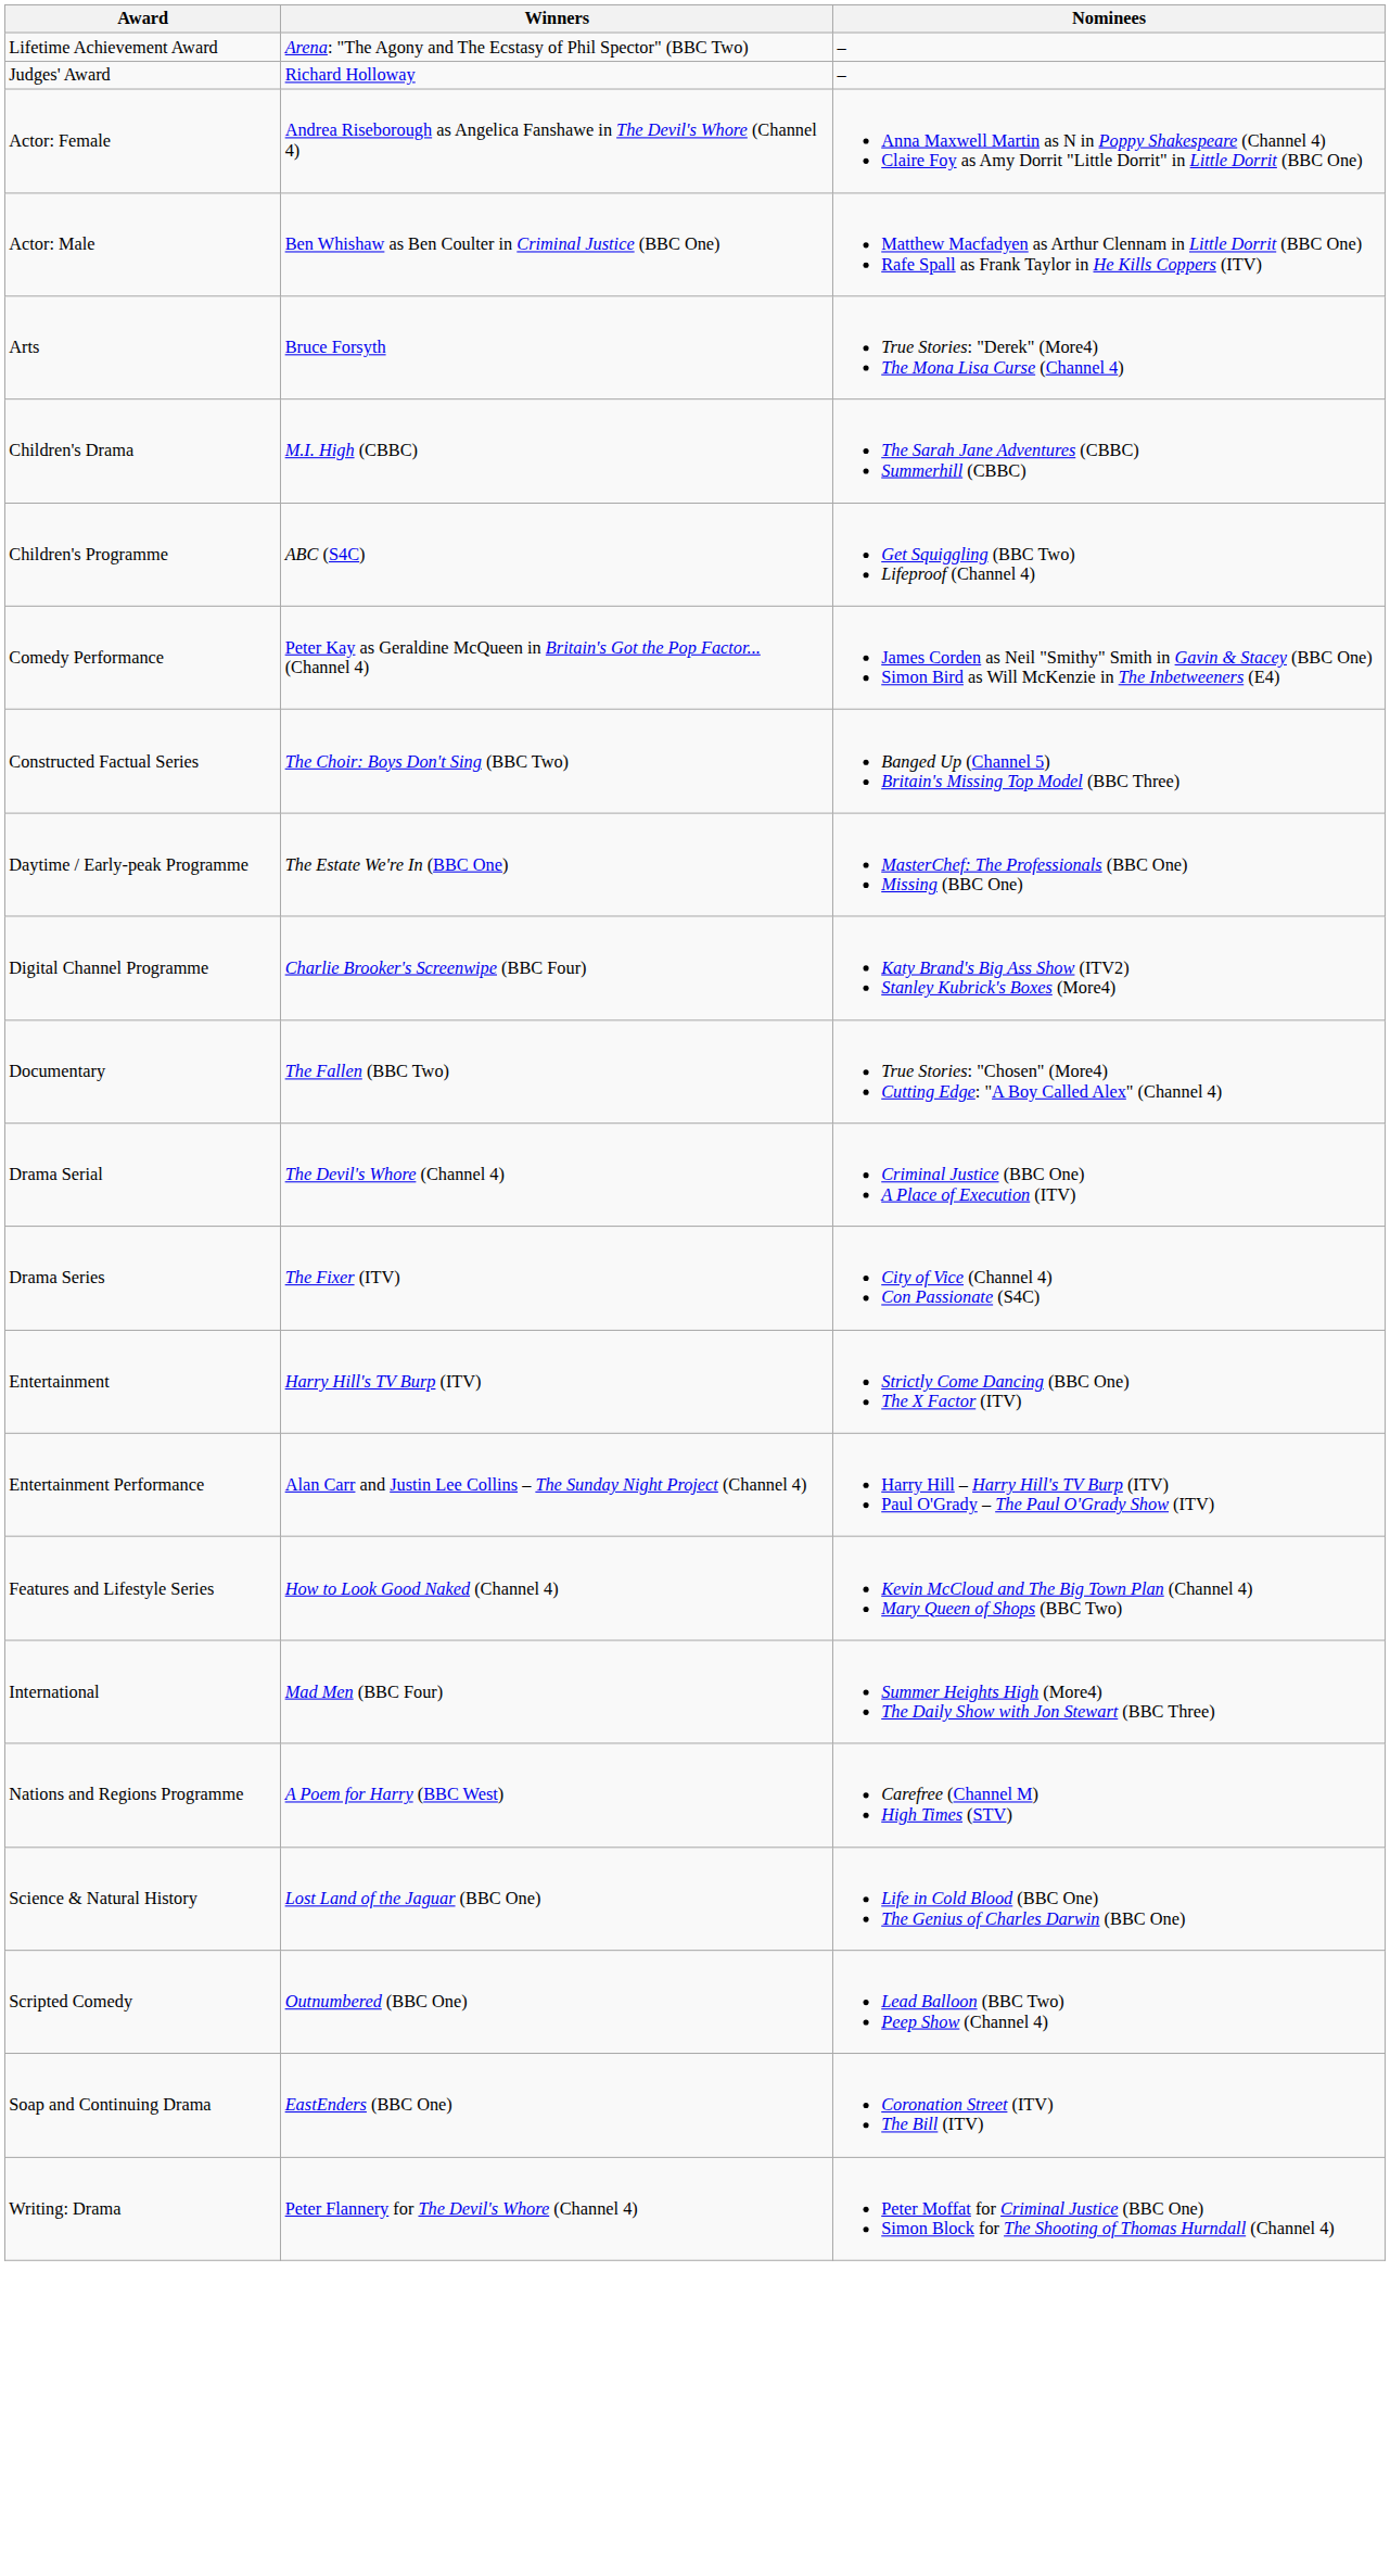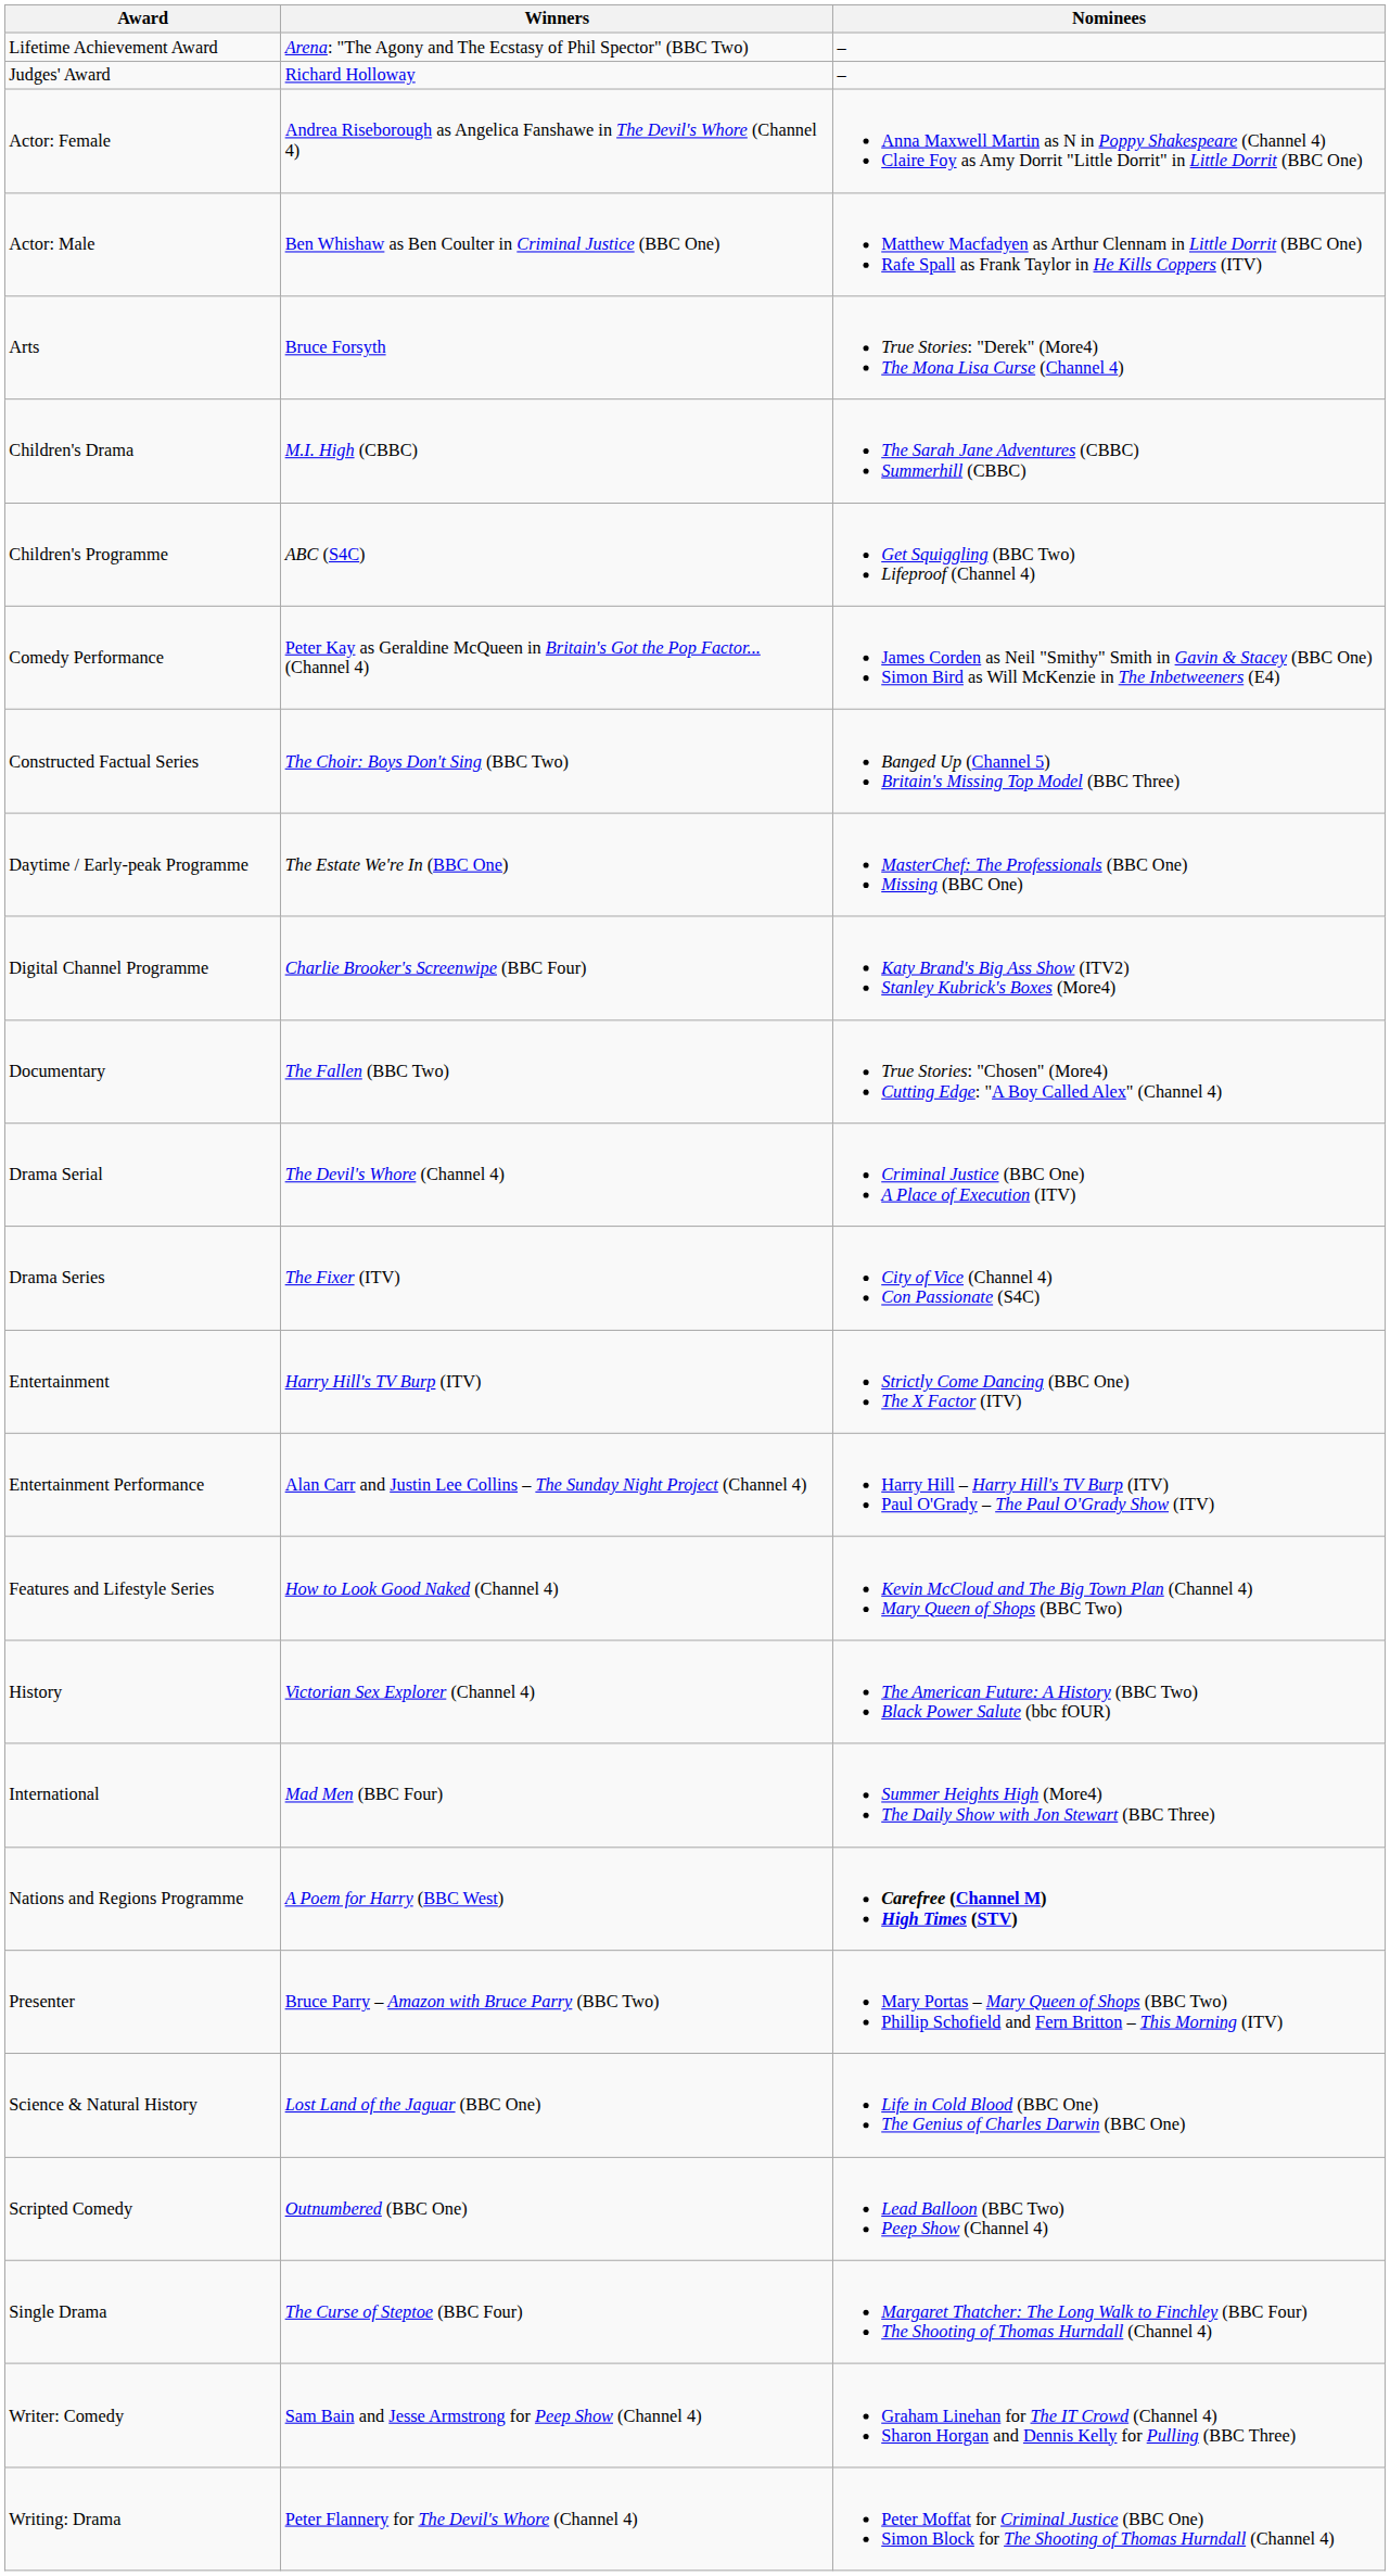+ row: History | Victorian Sex Explorer (Channel 4) | The American Future: A History (BBC Two) Black Power Salute (bbc fOUR)
Nations and Regions Programme | Nominees: normal -> bold
+ row: Presenter | Bruce Parry – Amazon with Bruce Parry (BBC Two) | Mary Portas – Mary Queen of Shops (BBC Two) Phillip Schofield and Fern Britton – This Morning (ITV)
+ row: Single Drama | The Curse of Steptoe (BBC Four) | Margaret Thatcher: The Long Walk to Finchley (BBC Four) The Shooting of Thomas Hurndall (Channel 4)
- row: Soap and Continuing Drama | EastEnders (BBC One) | Coronation Street (ITV) The Bill (ITV)
+ row: Writer: Comedy | Sam Bain and Jesse Armstrong for Peep Show (Channel 4) | Graham Linehan for The IT Crowd (Channel 4) Sharon Horgan and Dennis Kelly for Pulling (BBC Three)
